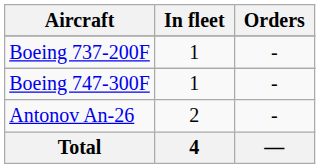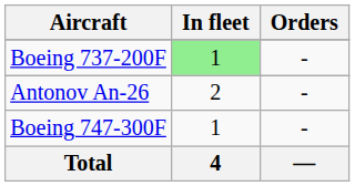Boeing 737-200F | In fleet: no background -> lightgreen background
rows swapped: Boeing 747-300F <-> Antonov An-26
